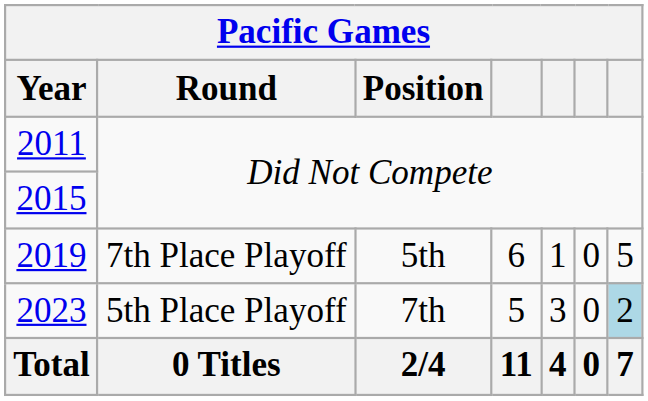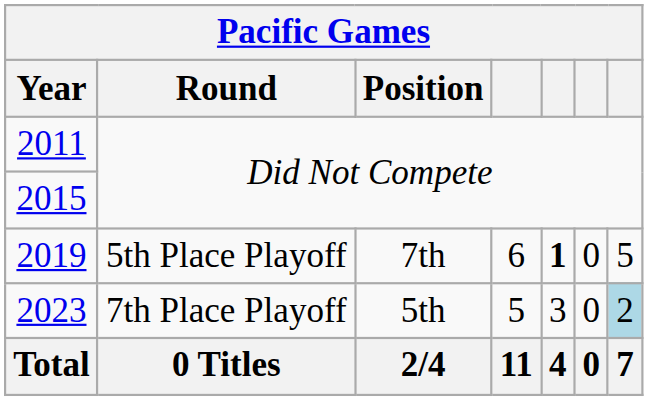2019 | Round: 7th Place Playoff -> 5th Place Playoff
2019 | Position: 5th -> 7th
2019 | column 5: normal -> bold
2023 | Round: 5th Place Playoff -> 7th Place Playoff
2023 | Position: 7th -> 5th
